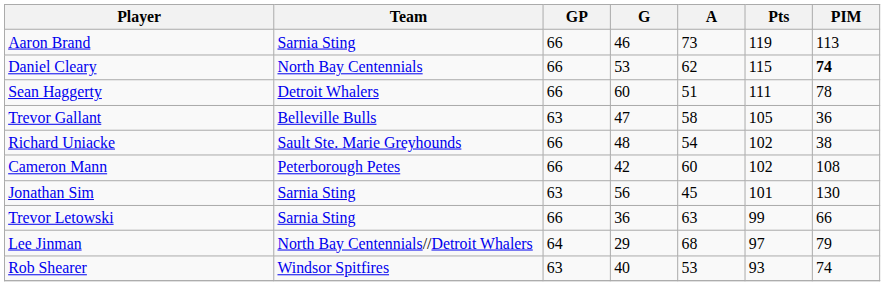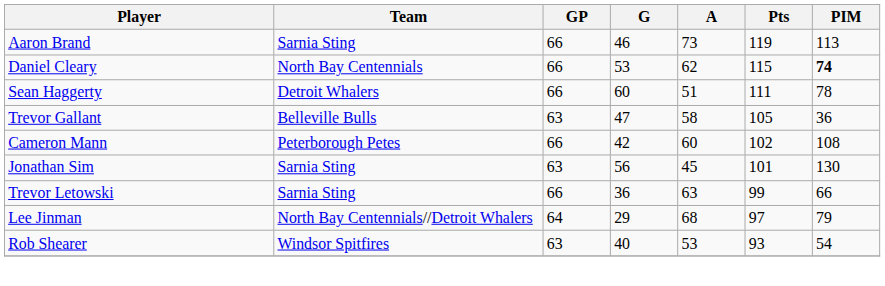- row: Richard Uniacke | Sault Ste. Marie Greyhounds | 66 | 48 | 54 | 102 | 38
Rob Shearer | PIM: 74 -> 54
